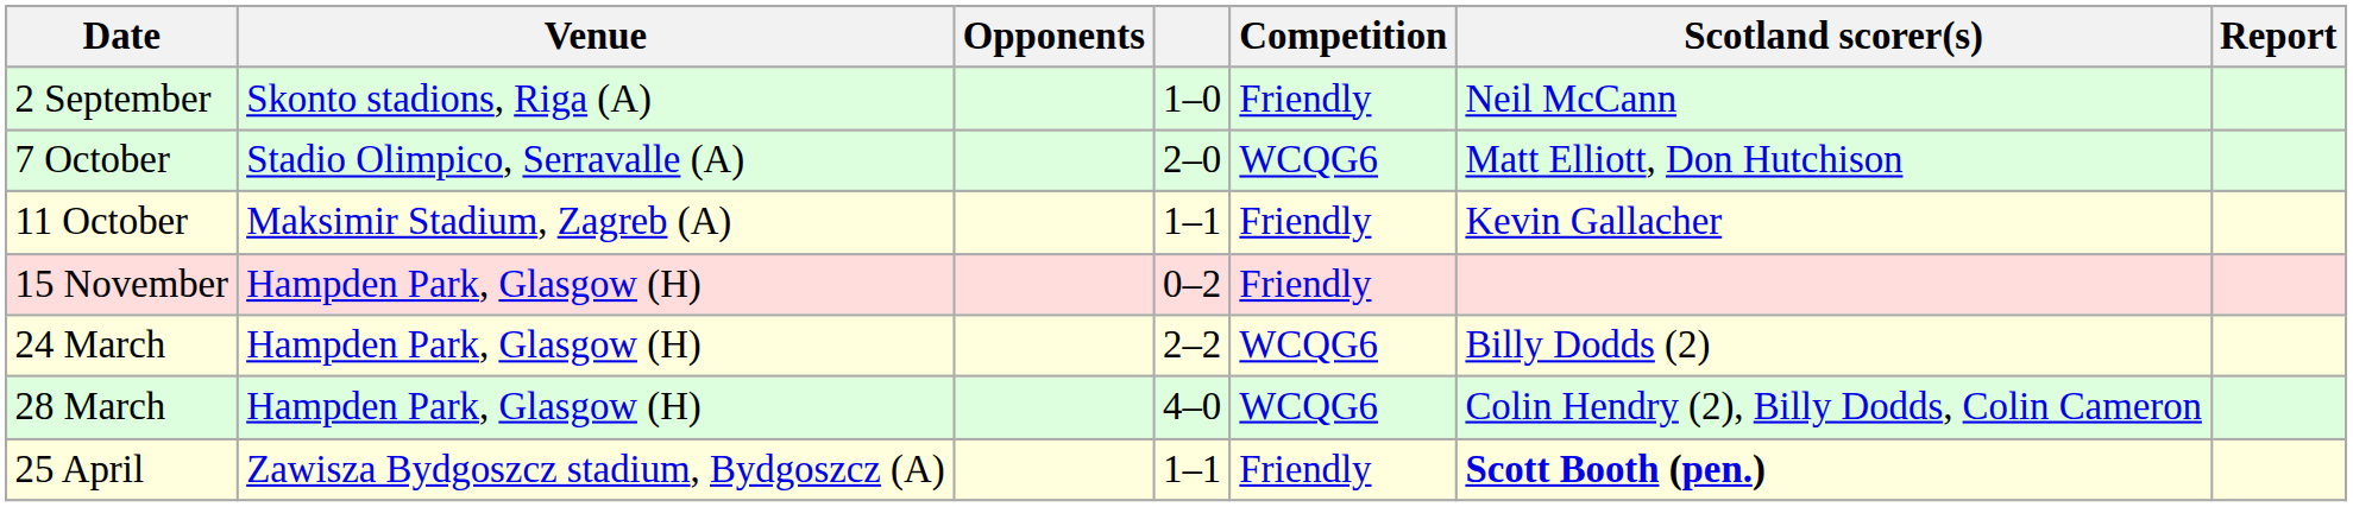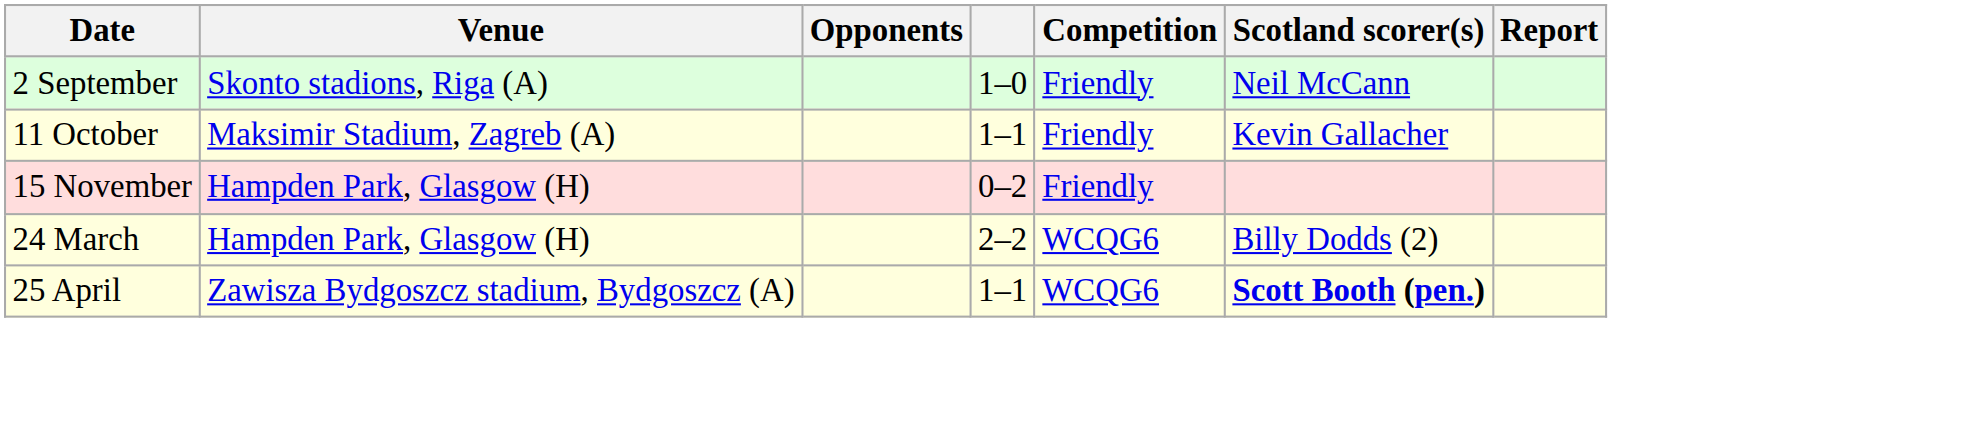- row: 7 October | Stadio Olimpico, Serravalle (A) | 2–0 | WCQG6 | Matt Elliott, Don Hutchison
- row: 28 March | Hampden Park, Glasgow (H) | 4–0 | WCQG6 | Colin Hendry (2), Billy Dodds, Colin Cameron
25 April | Competition: Friendly -> WCQG6
